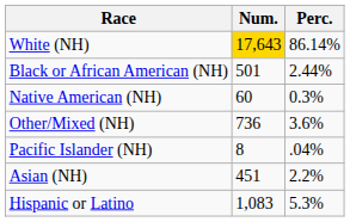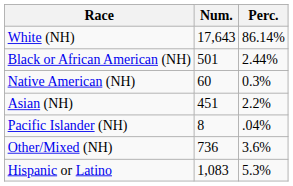White (NH) | Num.: gold background -> no background
rows swapped: Asian (NH) <-> Other/Mixed (NH)
